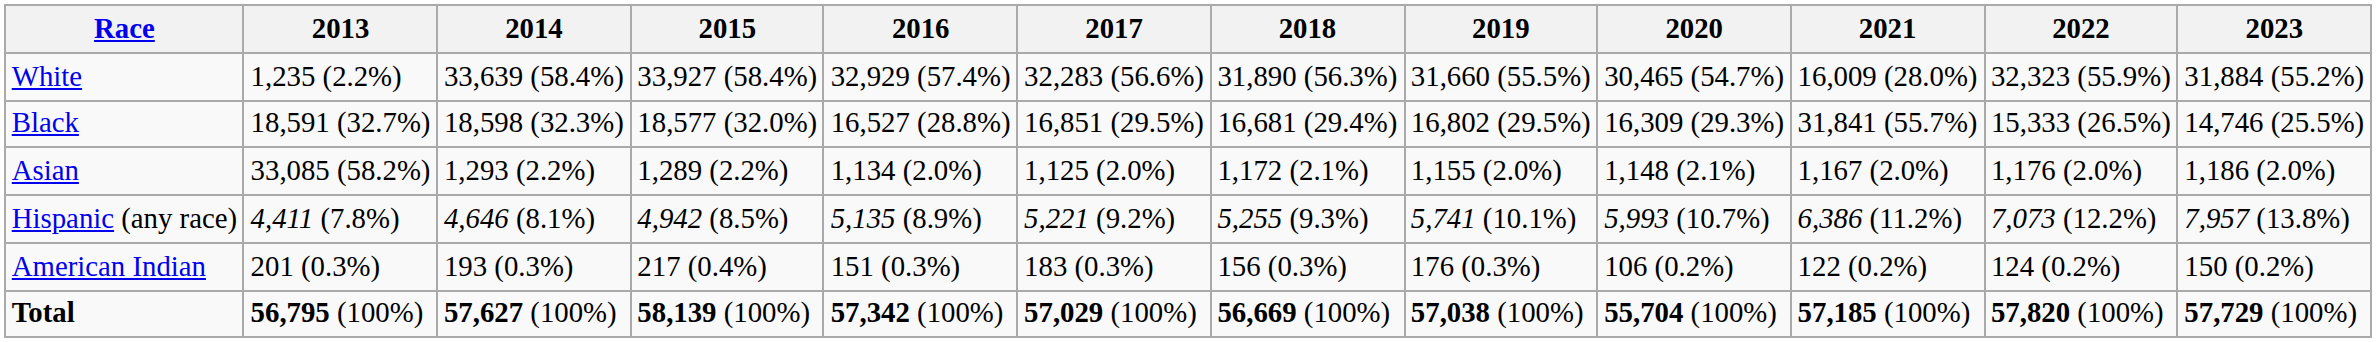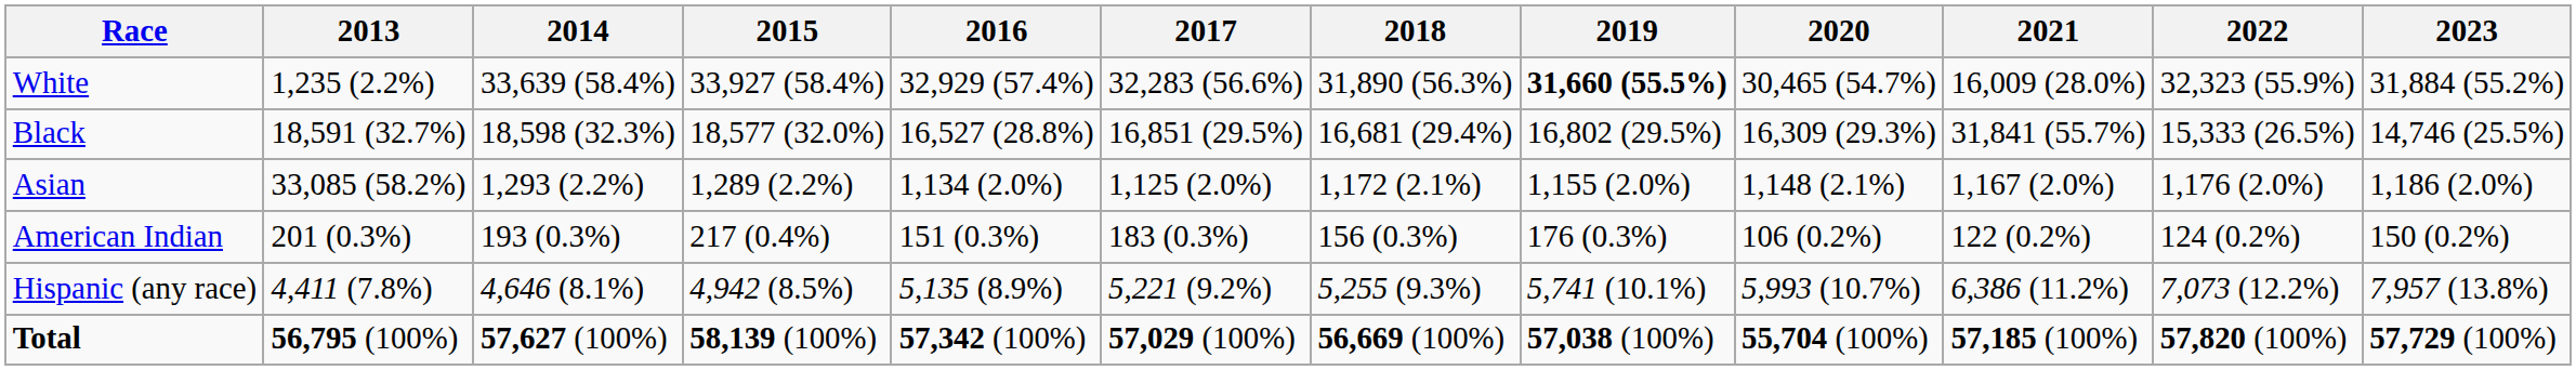White | 2019: normal -> bold
rows swapped: American Indian <-> Hispanic (any race)
